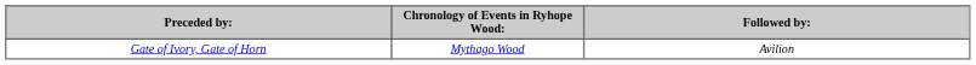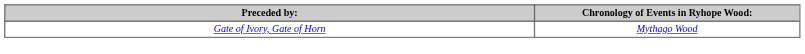- column: Followed by: | Avilion
